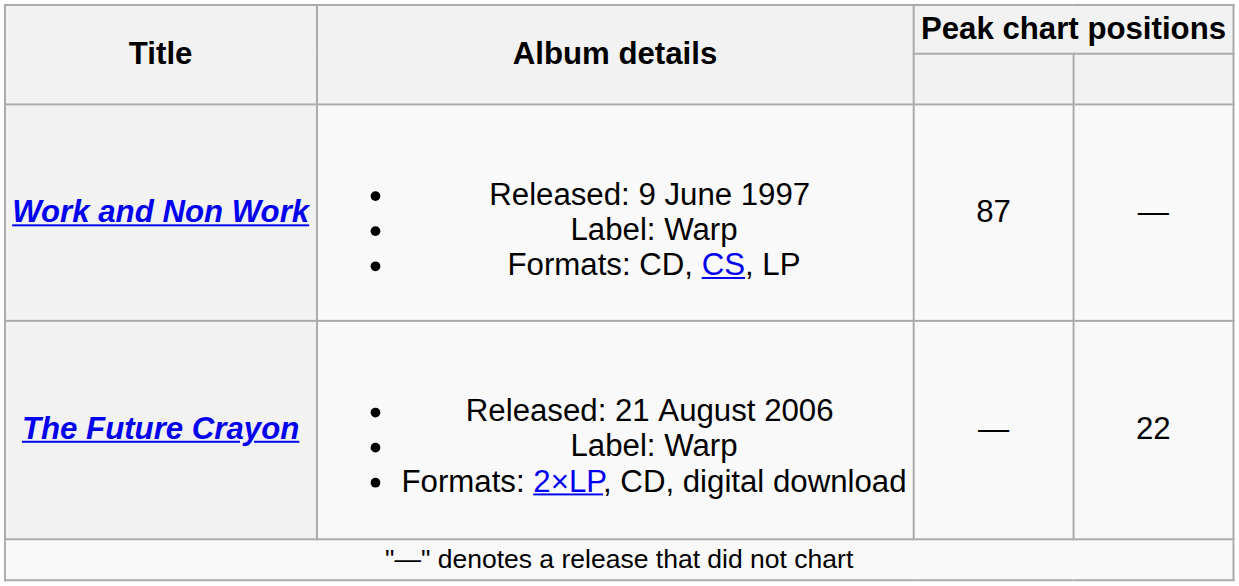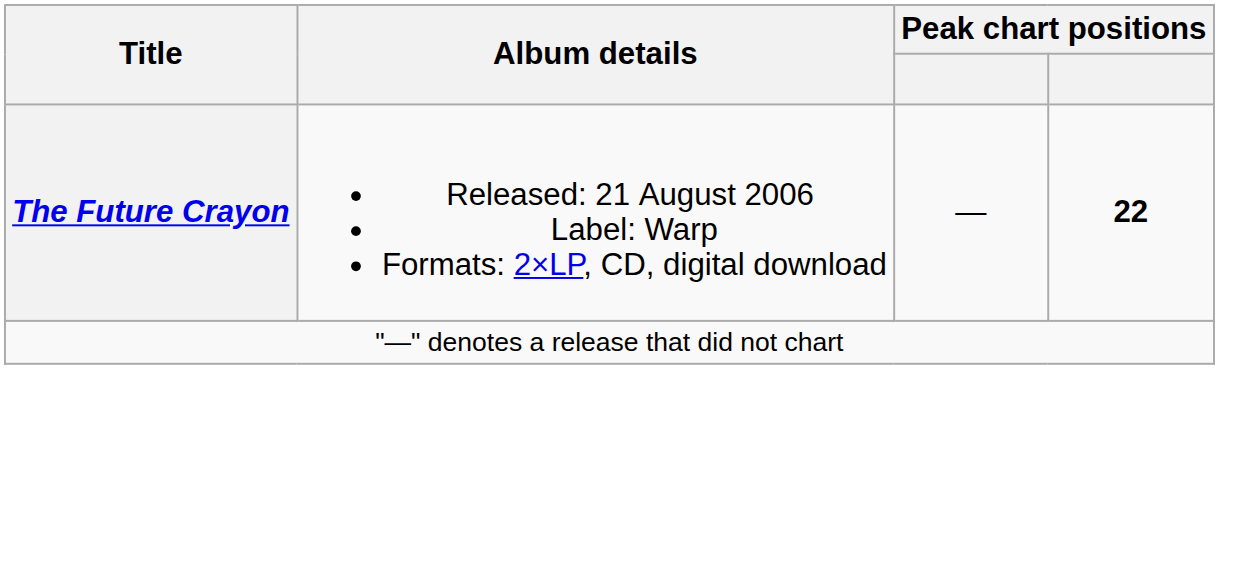- row: Work and Non Work | Released: 9 June 1997 Label: Warp Formats: CD, CS, LP | 87 | —
The Future Crayon | column 4: normal -> bold
